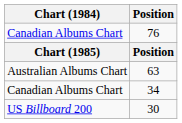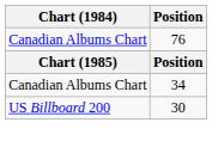- row: Australian Albums Chart | 63
